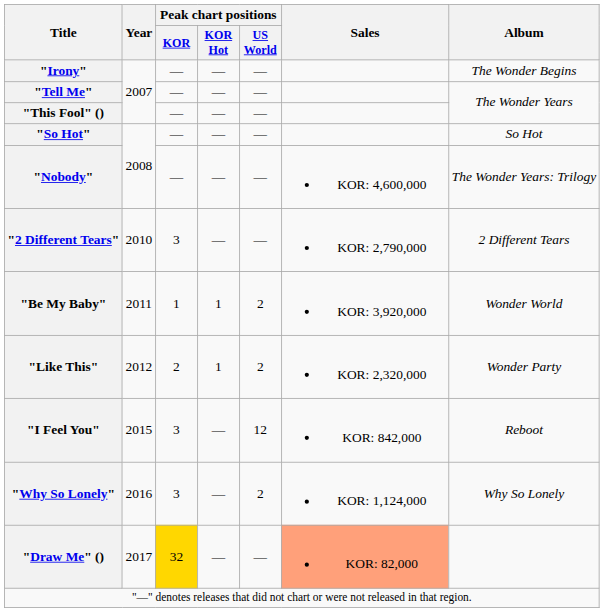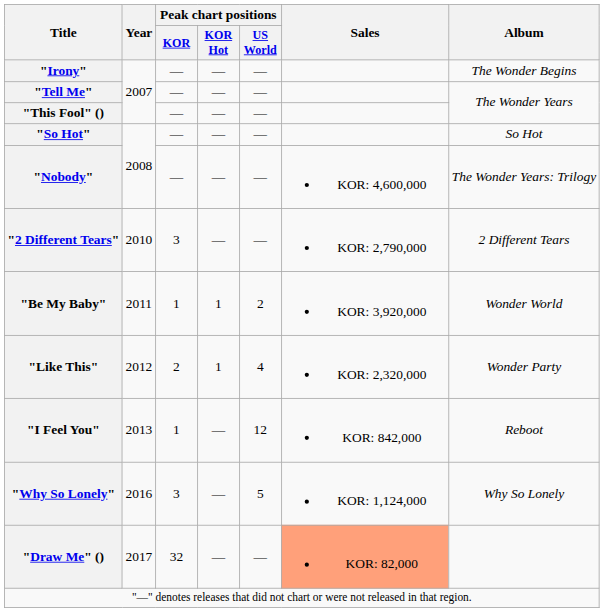"Like This" | Peak chart positions / US World: 2 -> 4
"I Feel You" | Year: 2015 -> 2013
"I Feel You" | Peak chart positions / KOR: 3 -> 1
"Why So Lonely" | Peak chart positions / US World: 2 -> 5
"Draw Me" () | Peak chart positions / KOR: gold background -> no background
